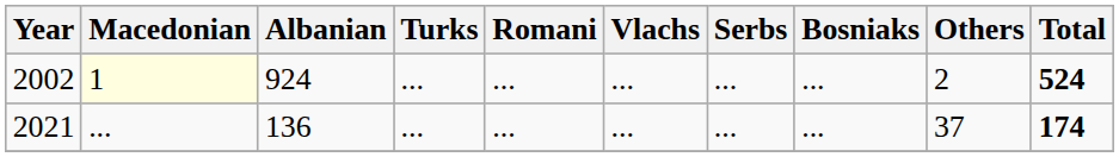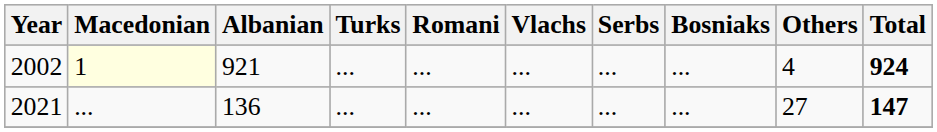2002 | Albanian: 924 -> 921
2002 | Others: 2 -> 4
2002 | Total: 524 -> 924
2021 | Others: 37 -> 27
2021 | Total: 174 -> 147
